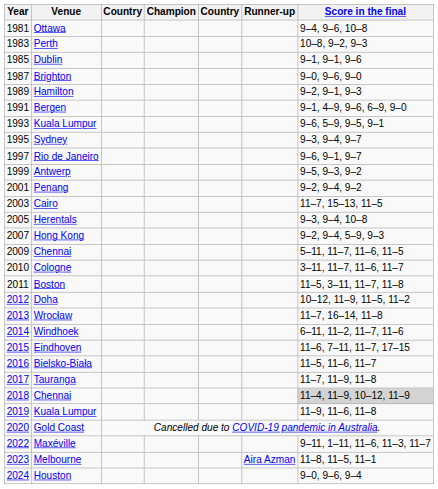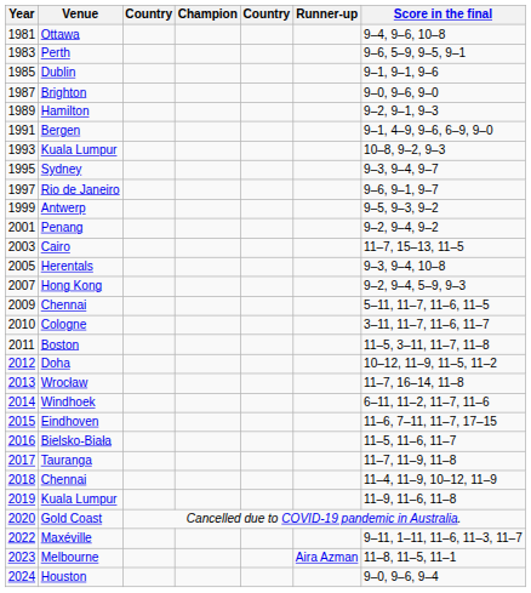Perth | Score in the final: 10–8, 9–2, 9–3 -> 9–6, 5–9, 9–5, 9–1
1993 / Kuala Lumpur | Score in the final: 9–6, 5–9, 9–5, 9–1 -> 10–8, 9–2, 9–3
2018 / Chennai | Score in the final: lightgrey background -> no background
